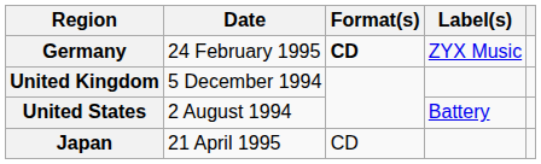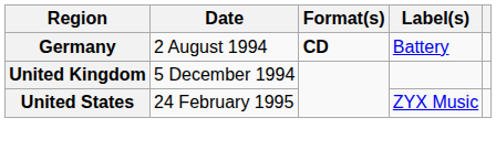Germany | Date: 24 February 1995 -> 2 August 1994
Germany | Label(s): ZYX Music -> Battery
United States | Date: 2 August 1994 -> 24 February 1995
United States | Label(s): Battery -> ZYX Music
- row: Japan | 21 April 1995 | CD
